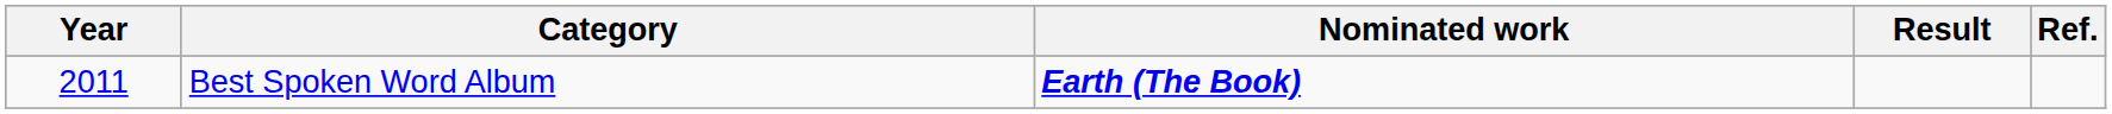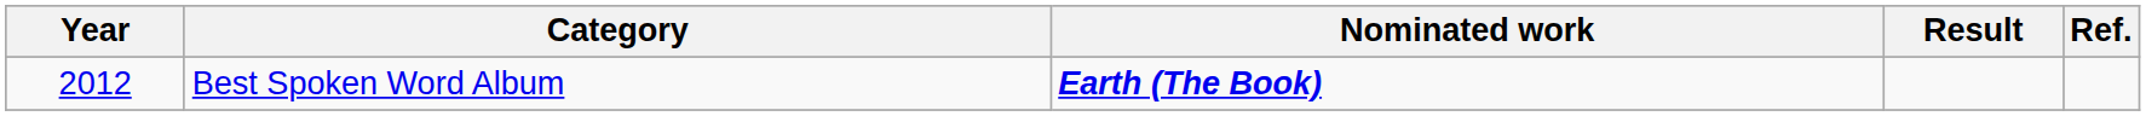Best Spoken Word Album | Year: 2011 -> 2012
